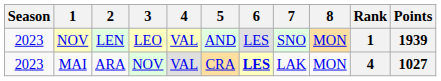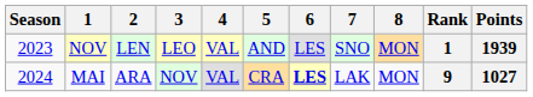MAI | Season: 2023 -> 2024
MAI | Rank: 4 -> 9
